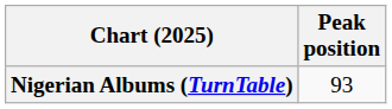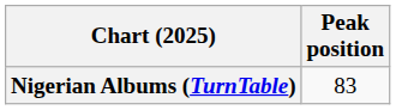Nigerian Albums (TurnTable) | Peak position: 93 -> 83
